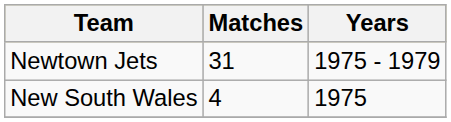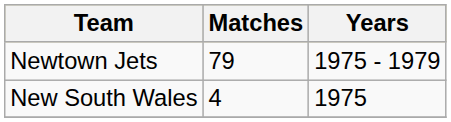Newtown Jets | Matches: 31 -> 79
